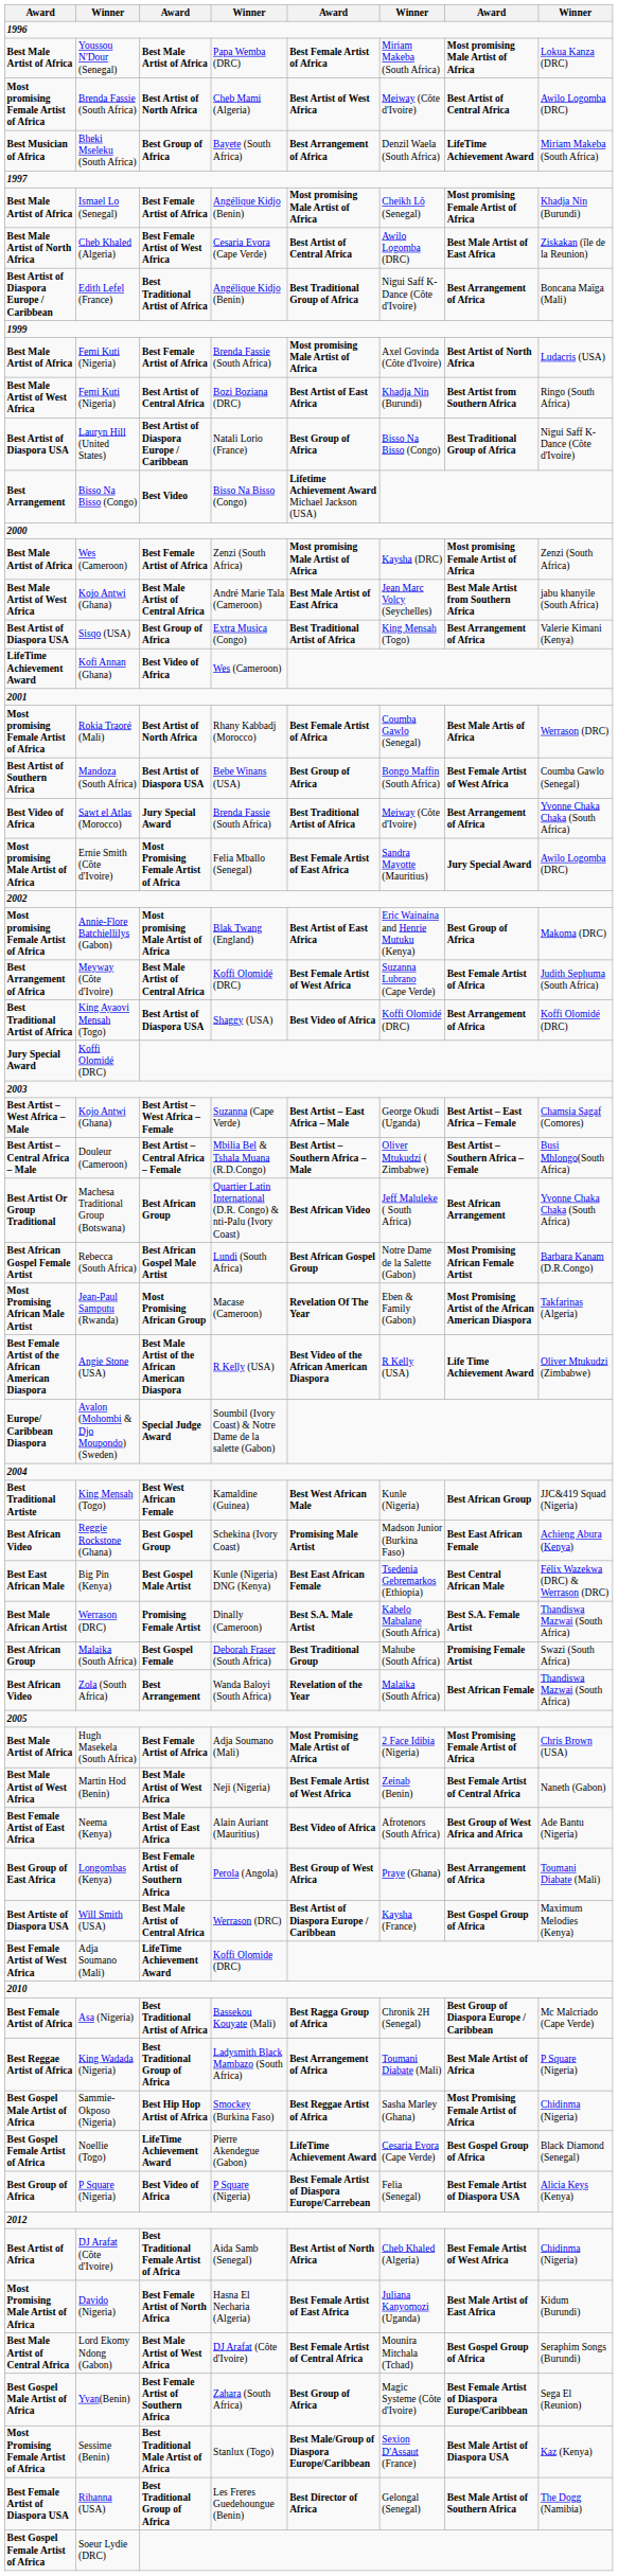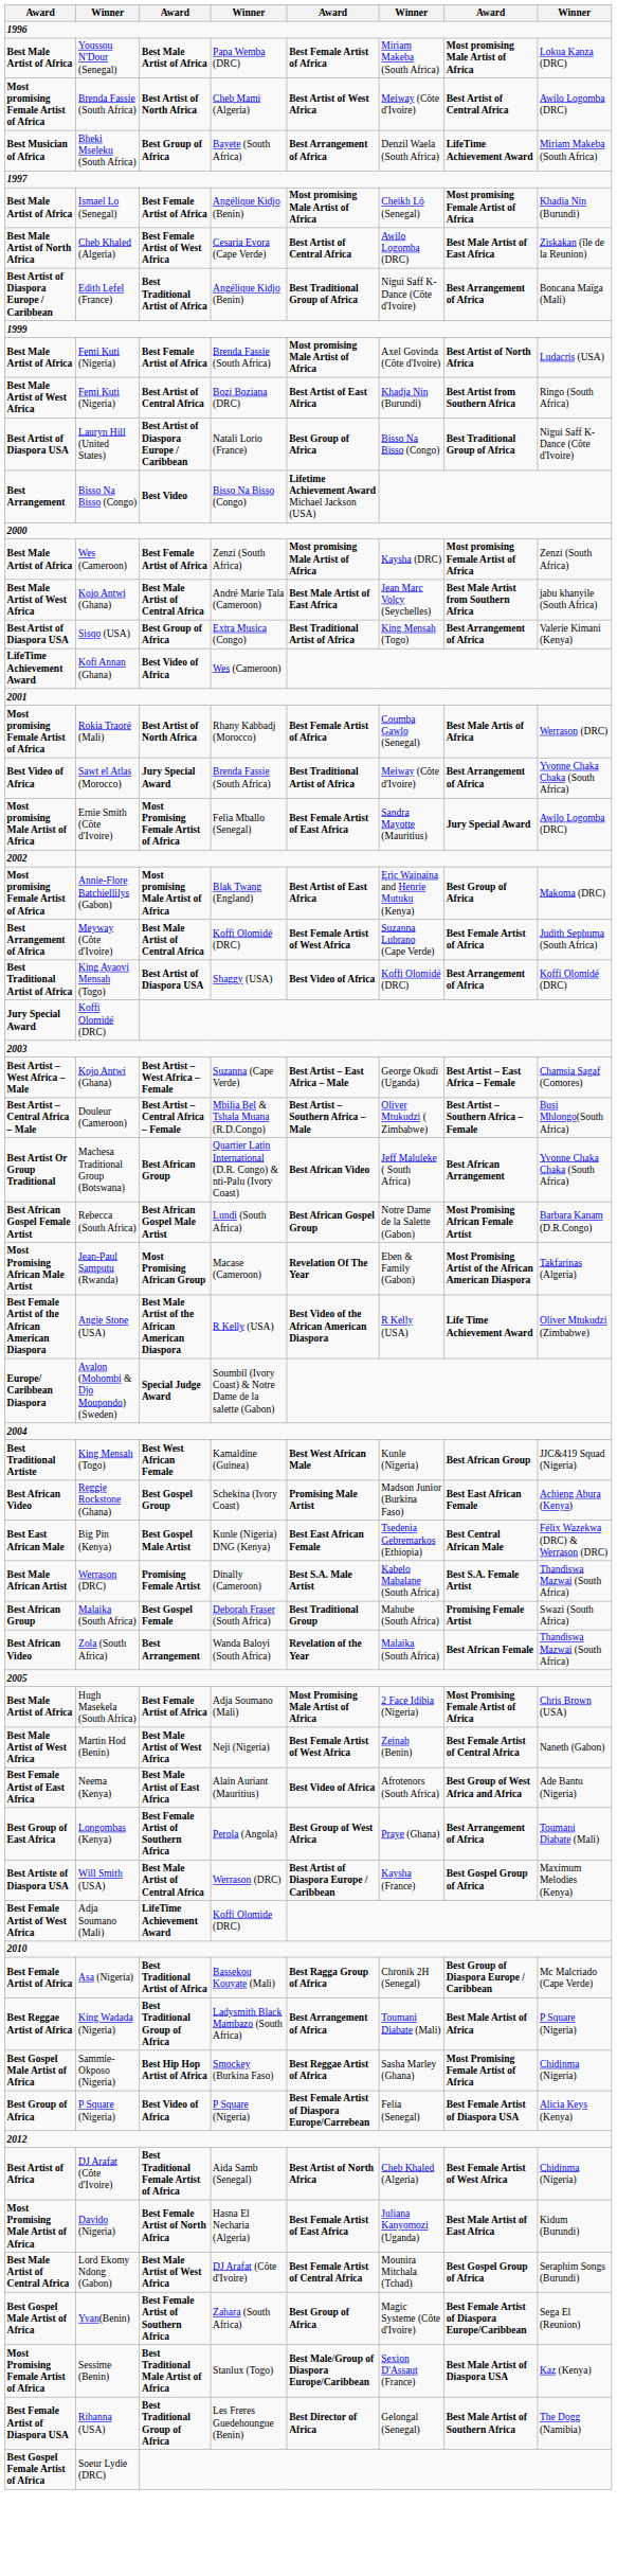- row: Best Artist of Southern Africa | Mandoza (South Africa) | Best Artist of Diaspora USA | Bebe Winans (USA) | Best Group of Africa | Bongo Maffin (South Africa) | Best Female Artist of West Africa | Coumba Gawlo (Senegal)
- row: Best Gospel Female Artist of Africa | Noellie (Togo) | LifeTime Achievement Award | Pierre Akendegue (Gabon) | LifeTime Achievement Award | Cesaria Evora (Cape Verde) | Best Gospel Group of Africa | Black Diamond (Senegal)
